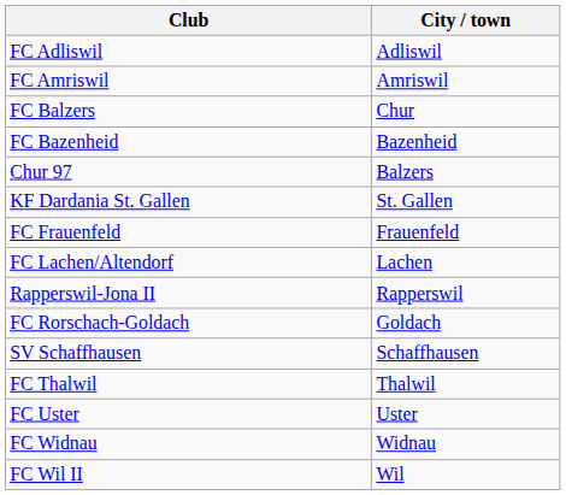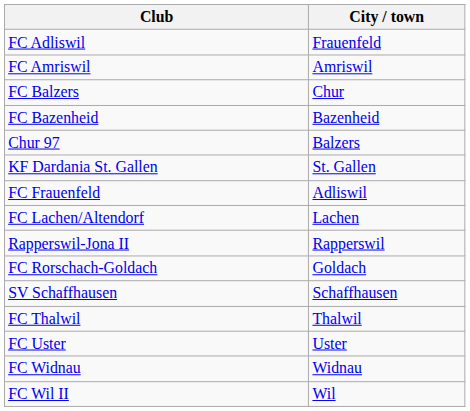FC Adliswil | City / town: Adliswil -> Frauenfeld
FC Frauenfeld | City / town: Frauenfeld -> Adliswil
